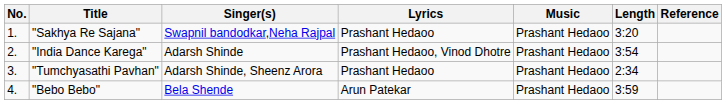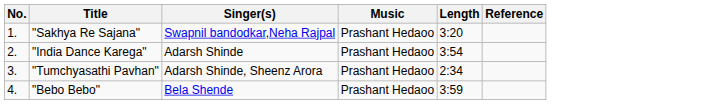- column: Lyrics | Prashant Hedaoo | Prashant Hedaoo, Vinod Dhotre | Prashant Hedaoo | Arun Patekar
